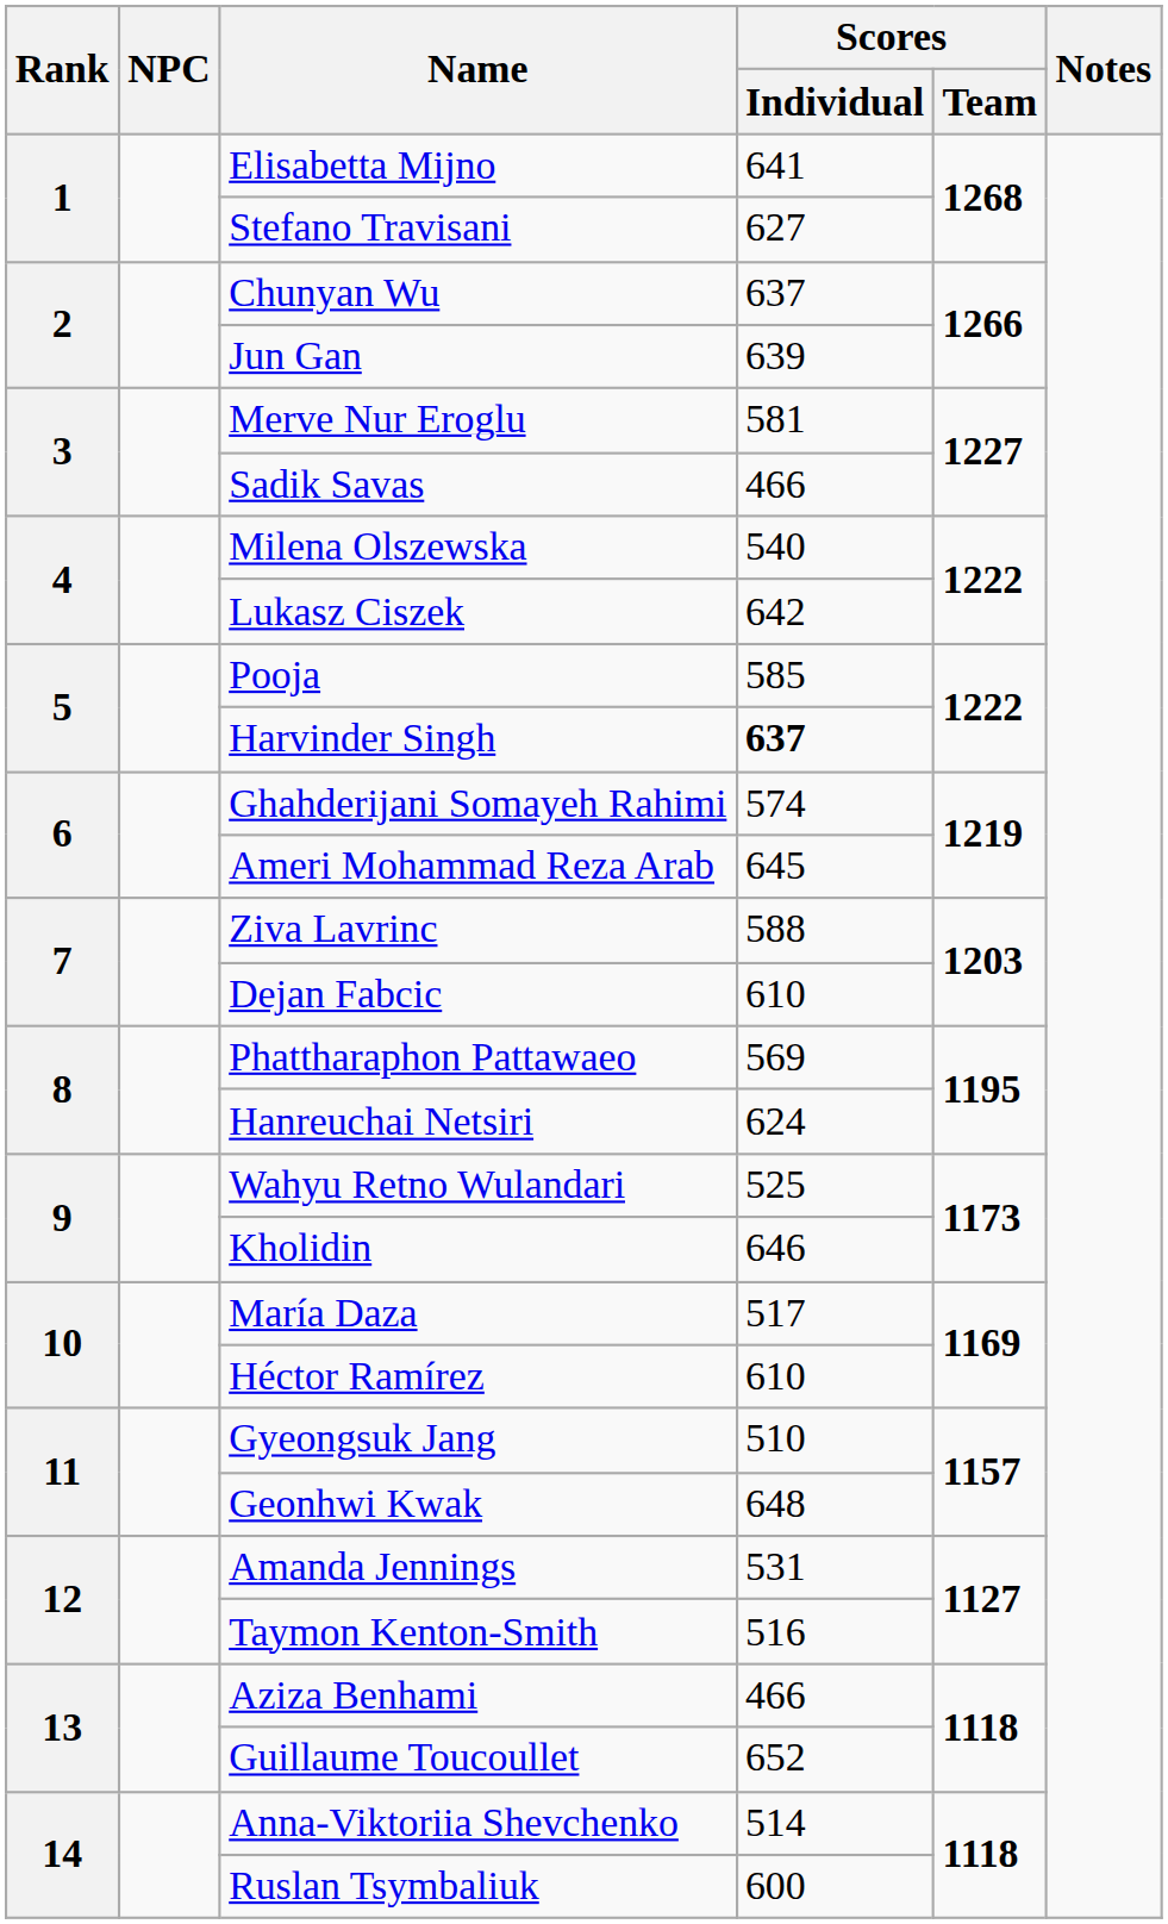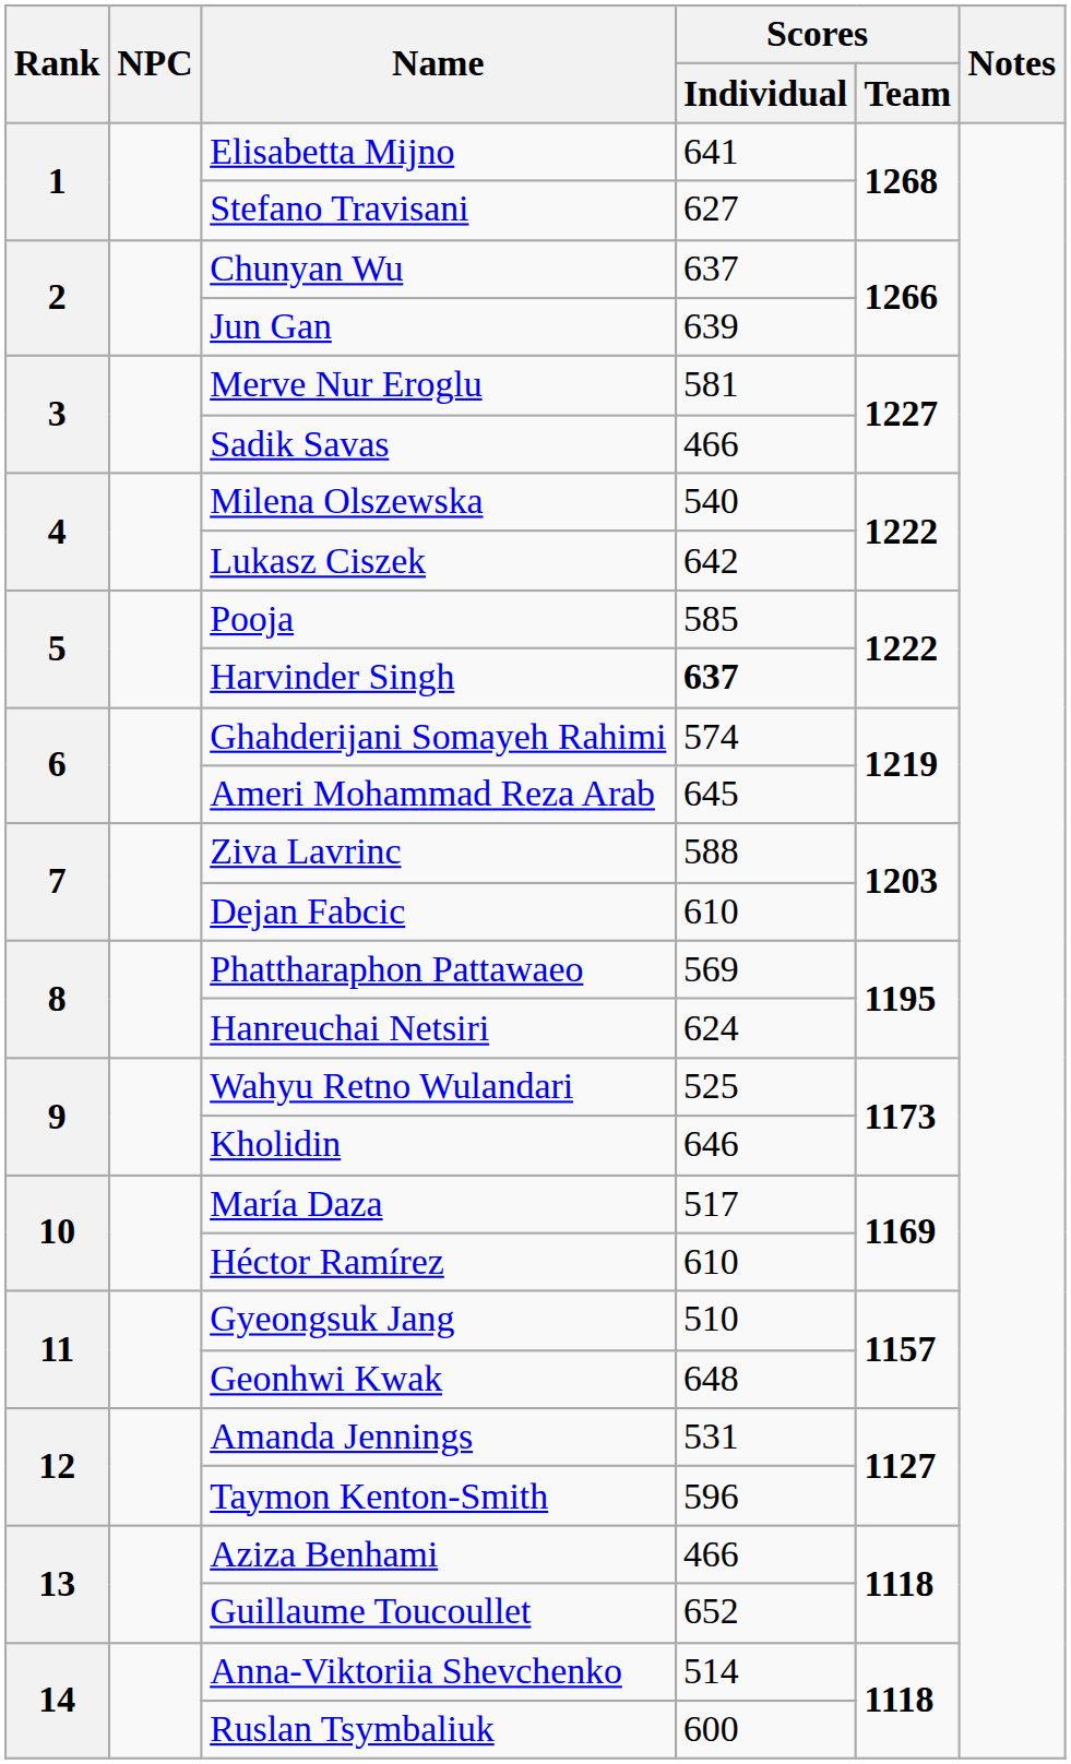Taymon Kenton-Smith | Scores / Individual: 516 -> 596
